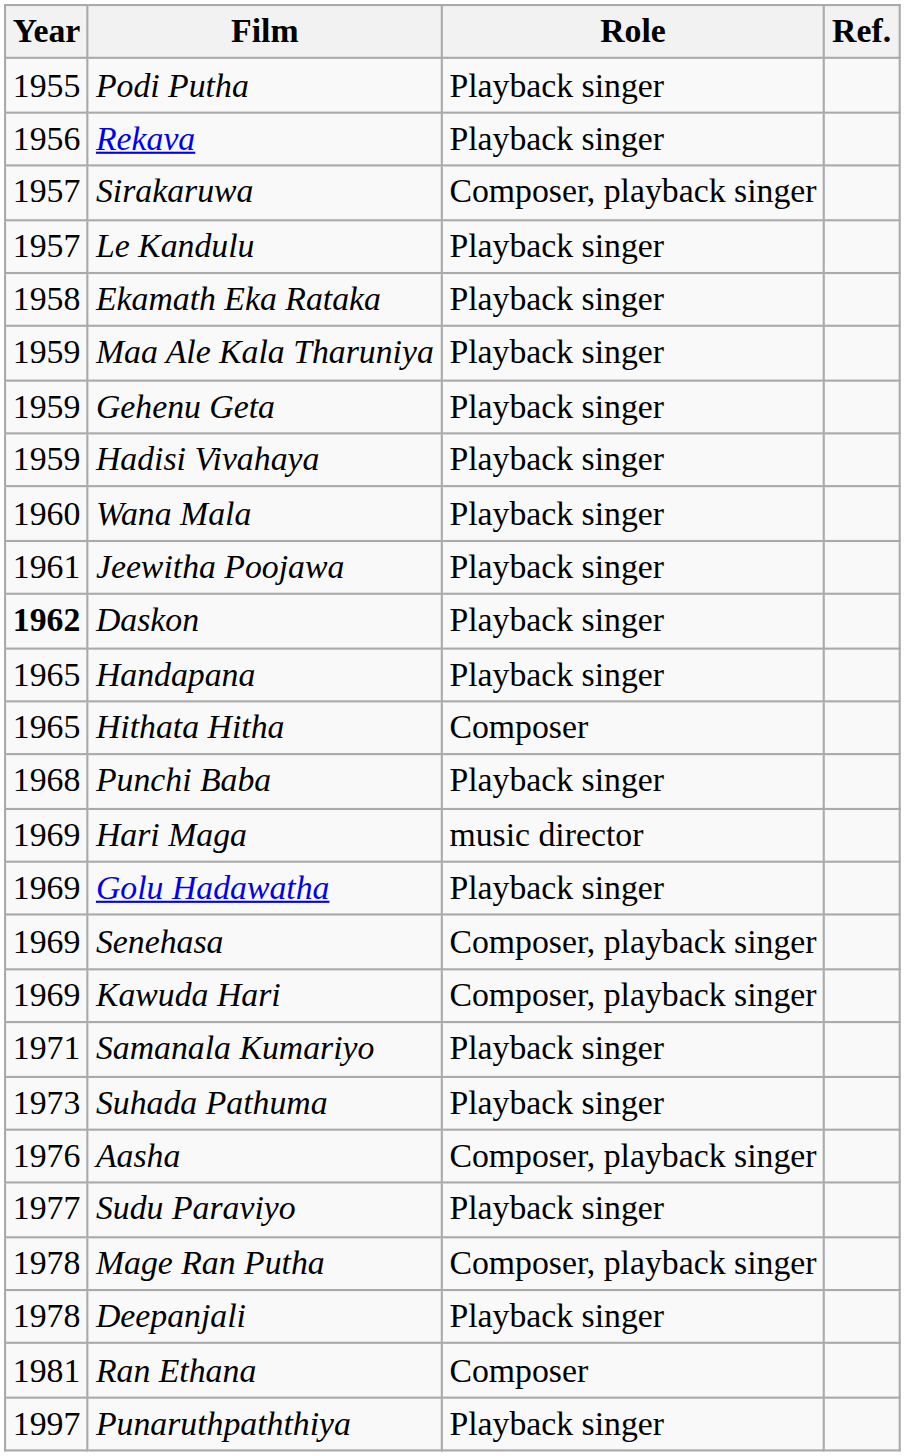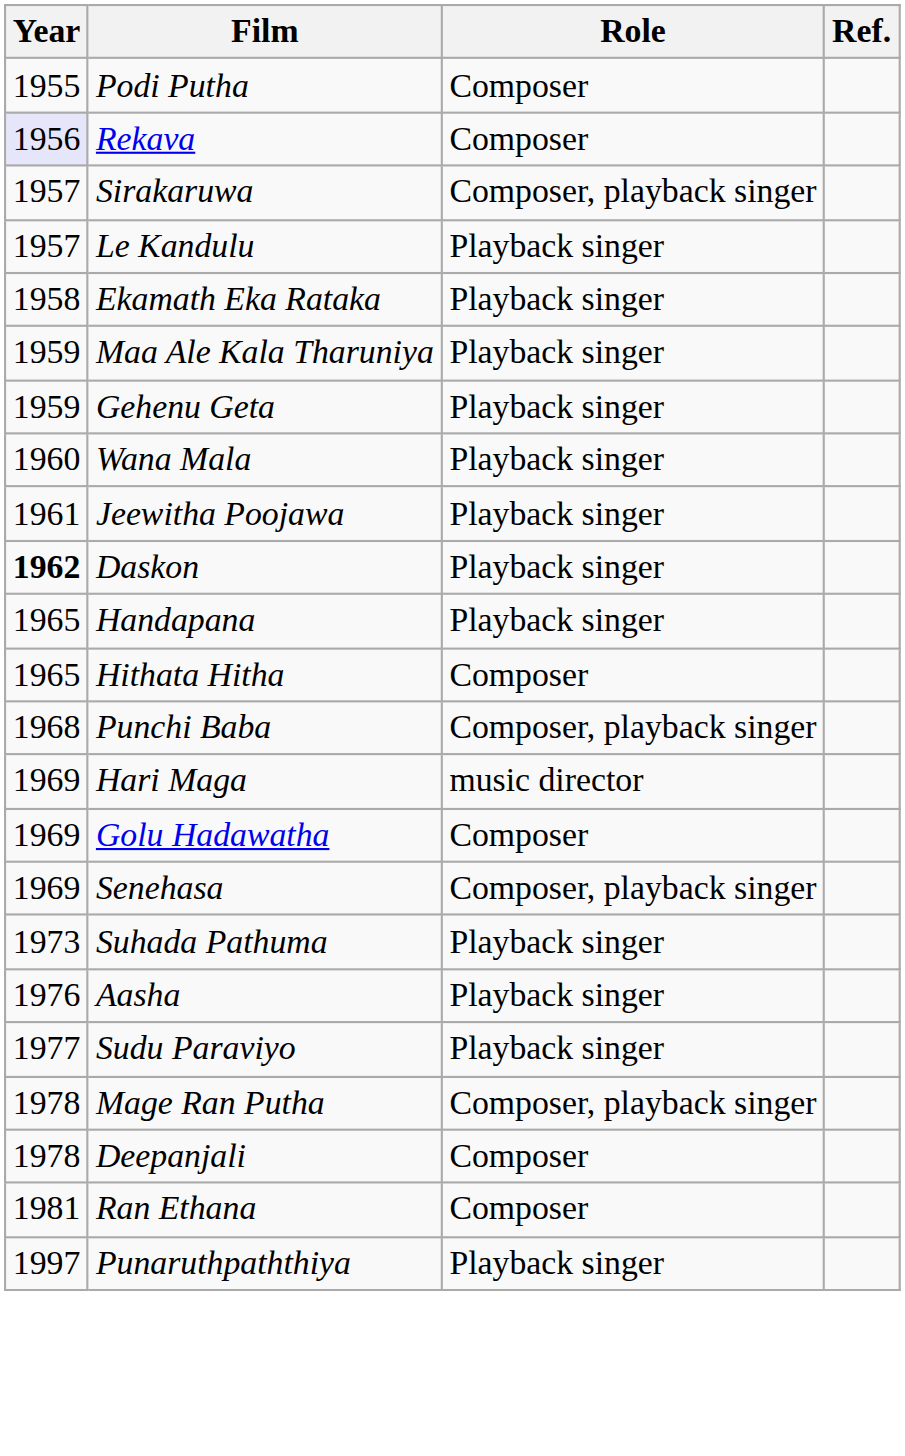Podi Putha | Role: Playback singer -> Composer
Rekava | Year: no background -> lavender background
Rekava | Role: Playback singer -> Composer
- row: 1959 | Hadisi Vivahaya | Playback singer
Punchi Baba | Role: Playback singer -> Composer, playback singer
Golu Hadawatha | Role: Playback singer -> Composer
- row: 1969 | Kawuda Hari | Composer, playback singer
- row: 1971 | Samanala Kumariyo | Playback singer
Aasha | Role: Composer, playback singer -> Playback singer
Deepanjali | Role: Playback singer -> Composer
